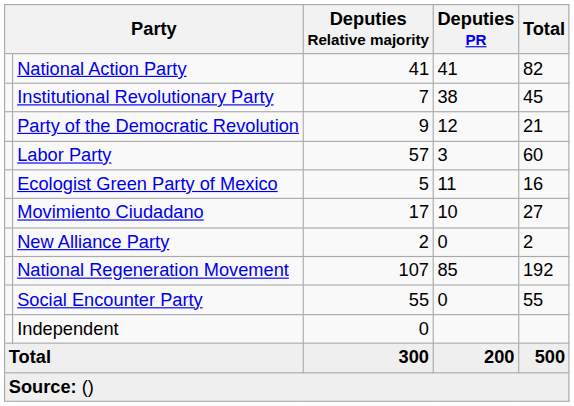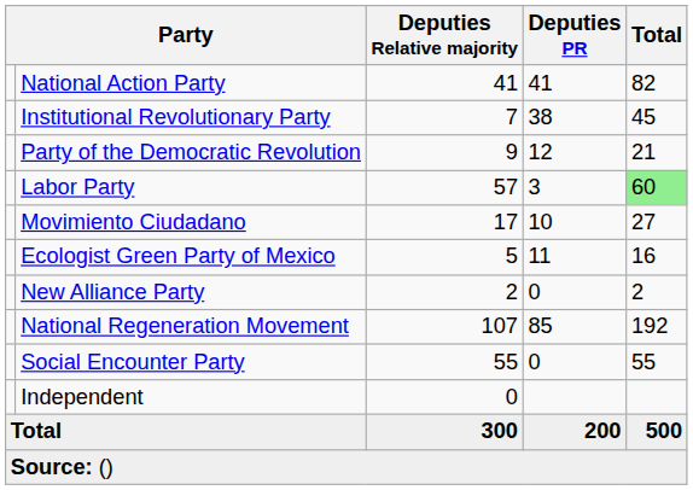Labor Party | Total: no background -> lightgreen background
rows swapped: Ecologist Green Party of Mexico <-> Movimiento Ciudadano
